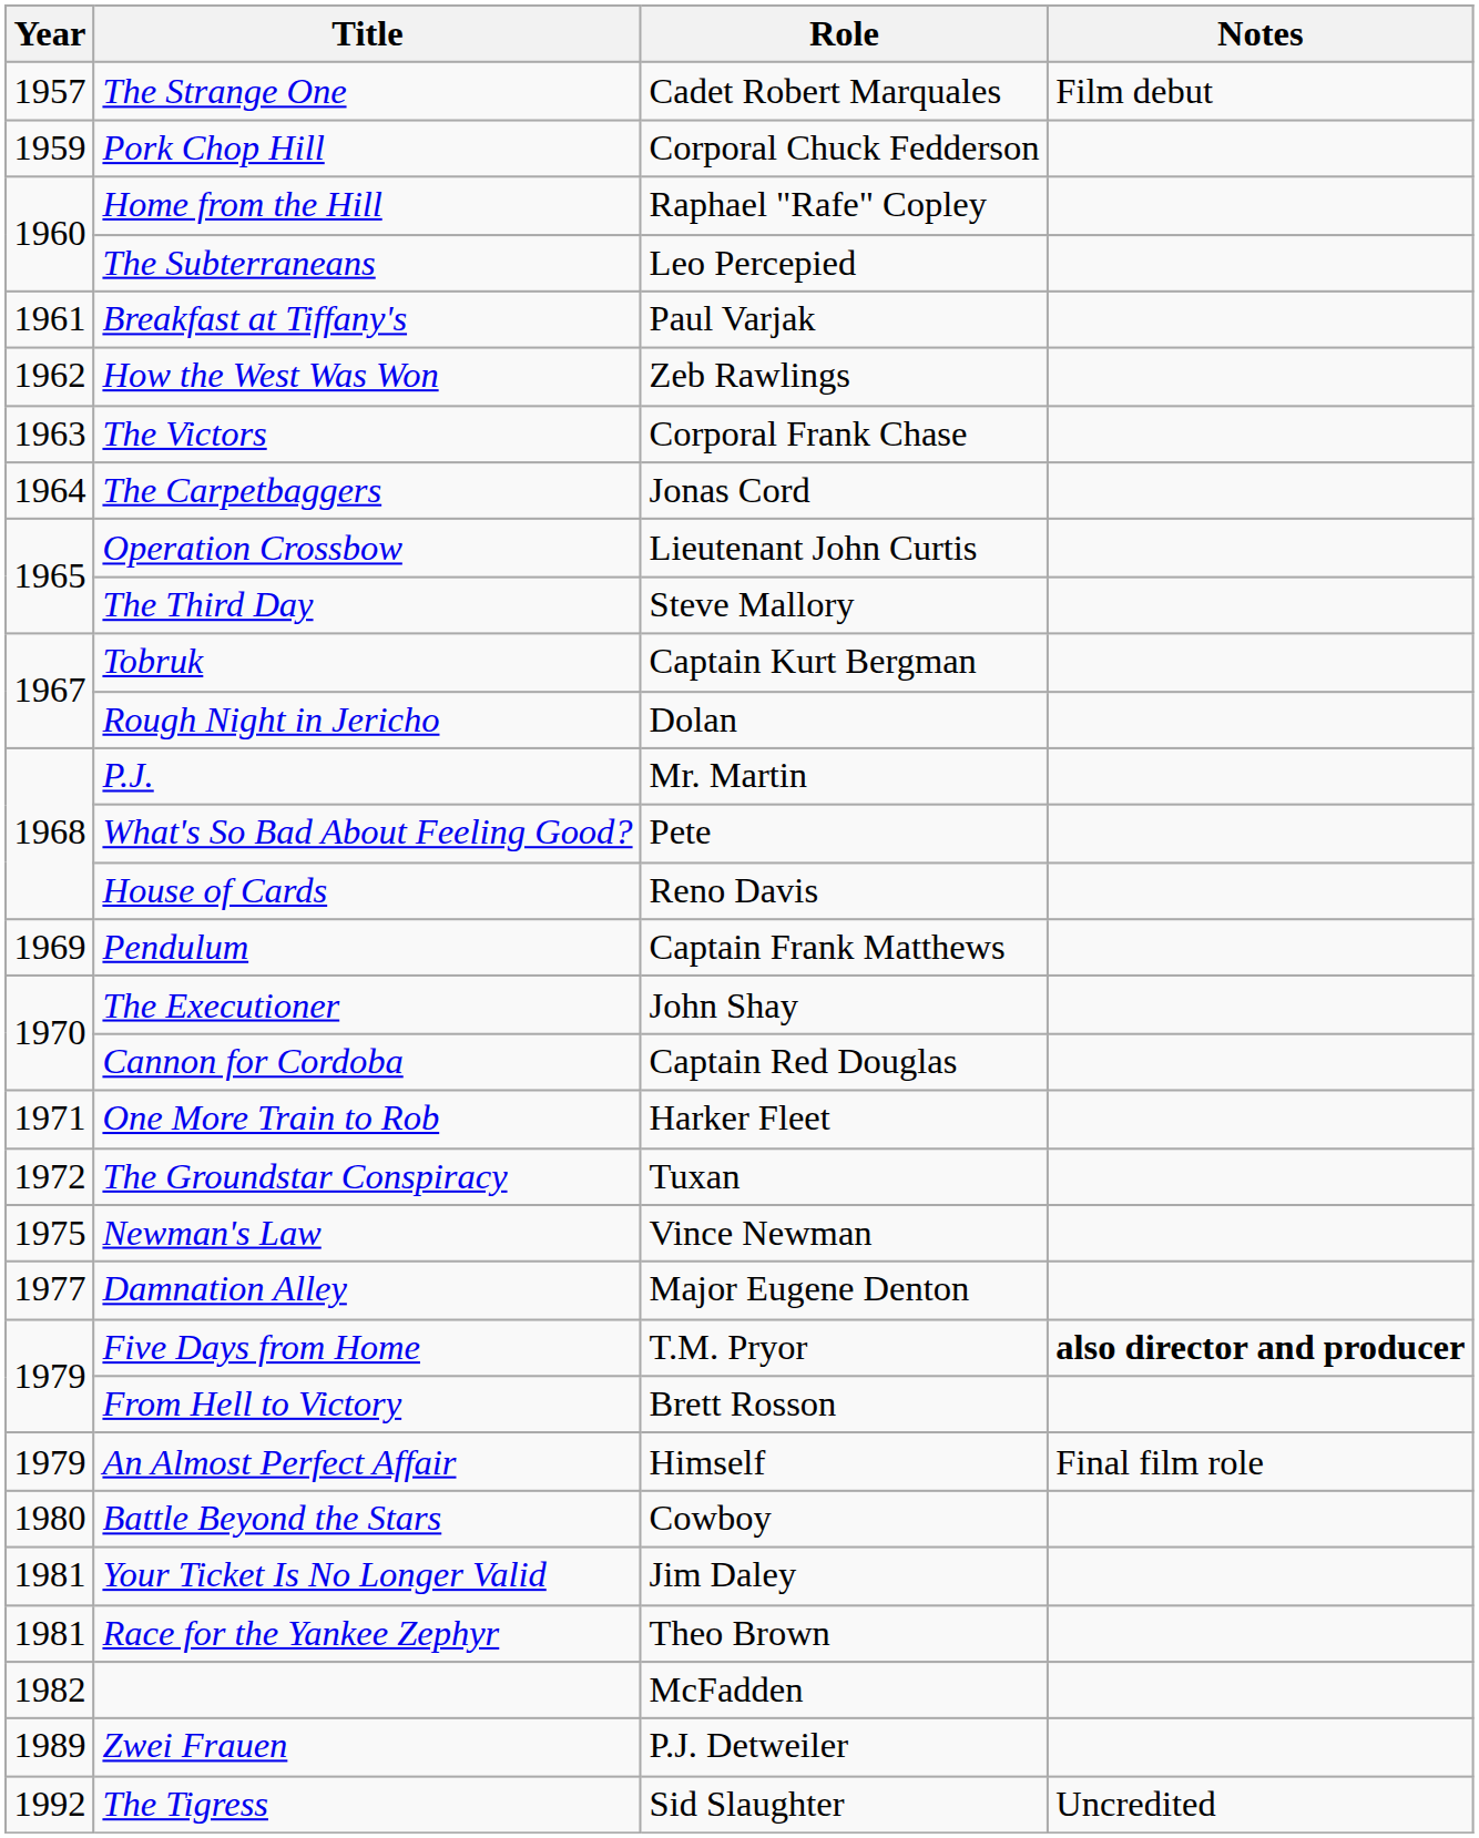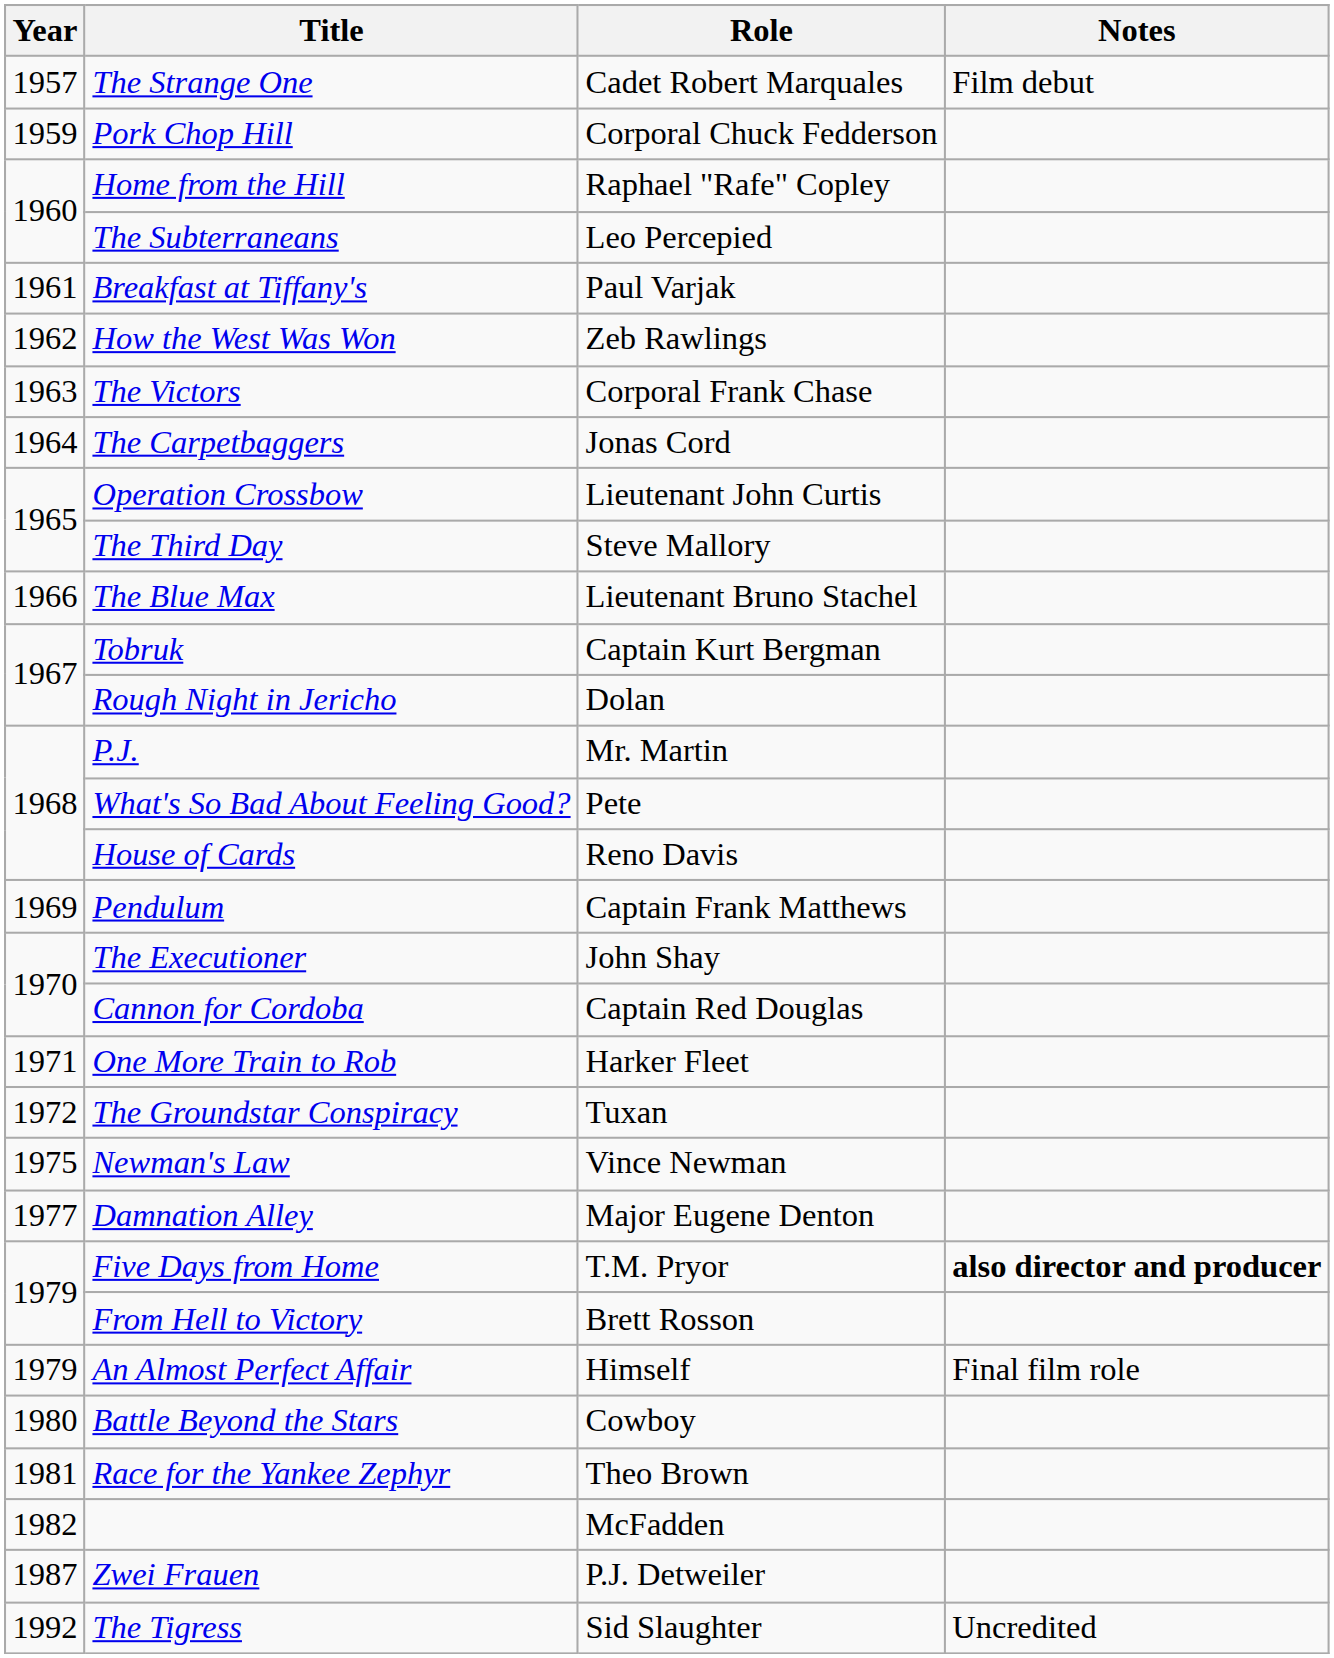+ row: 1966 | The Blue Max | Lieutenant Bruno Stachel
- row: 1981 | Your Ticket Is No Longer Valid | Jim Daley
Zwei Frauen | Year: 1989 -> 1987
